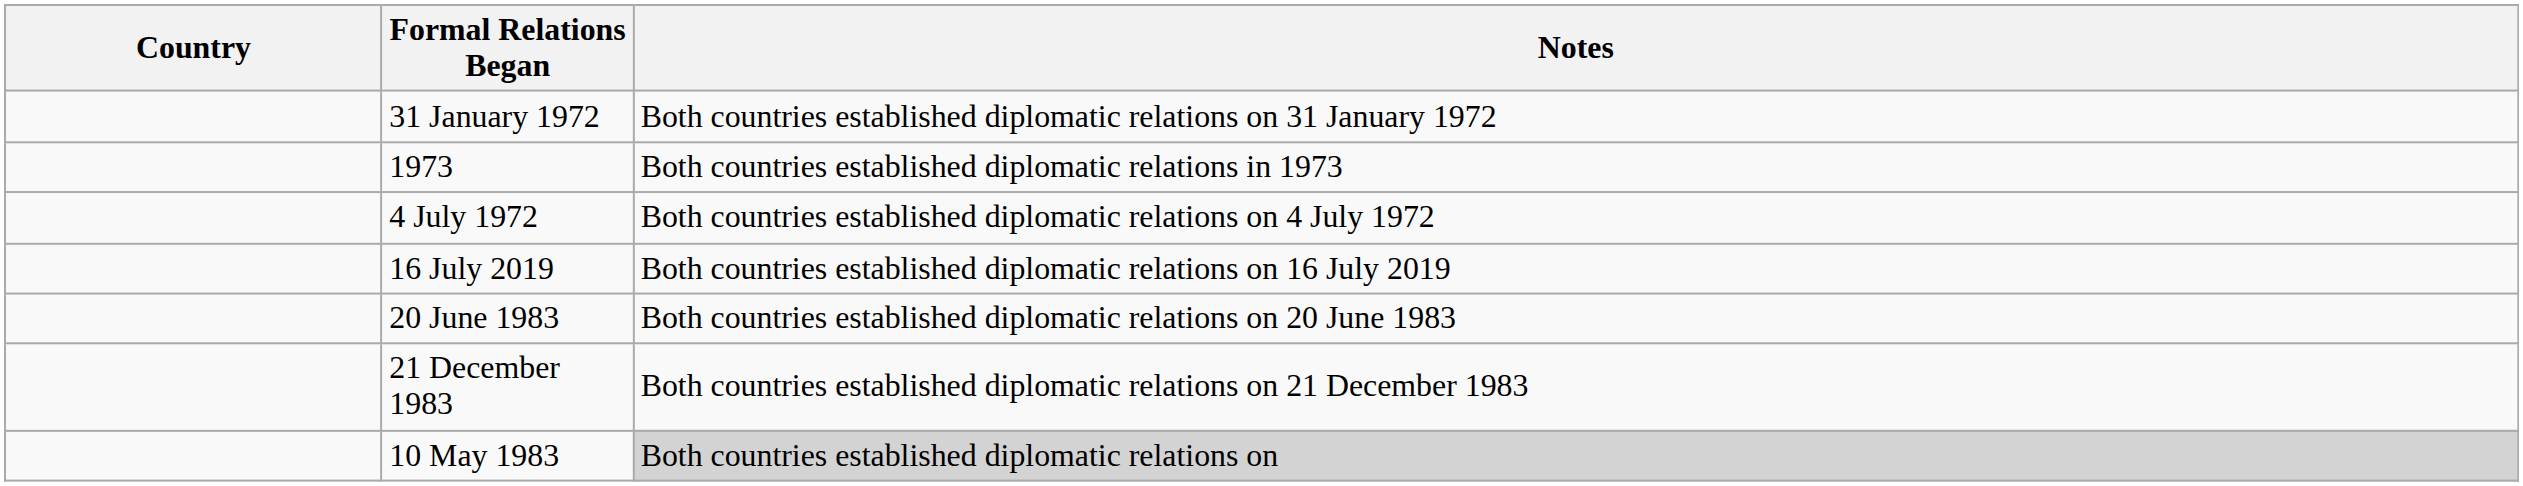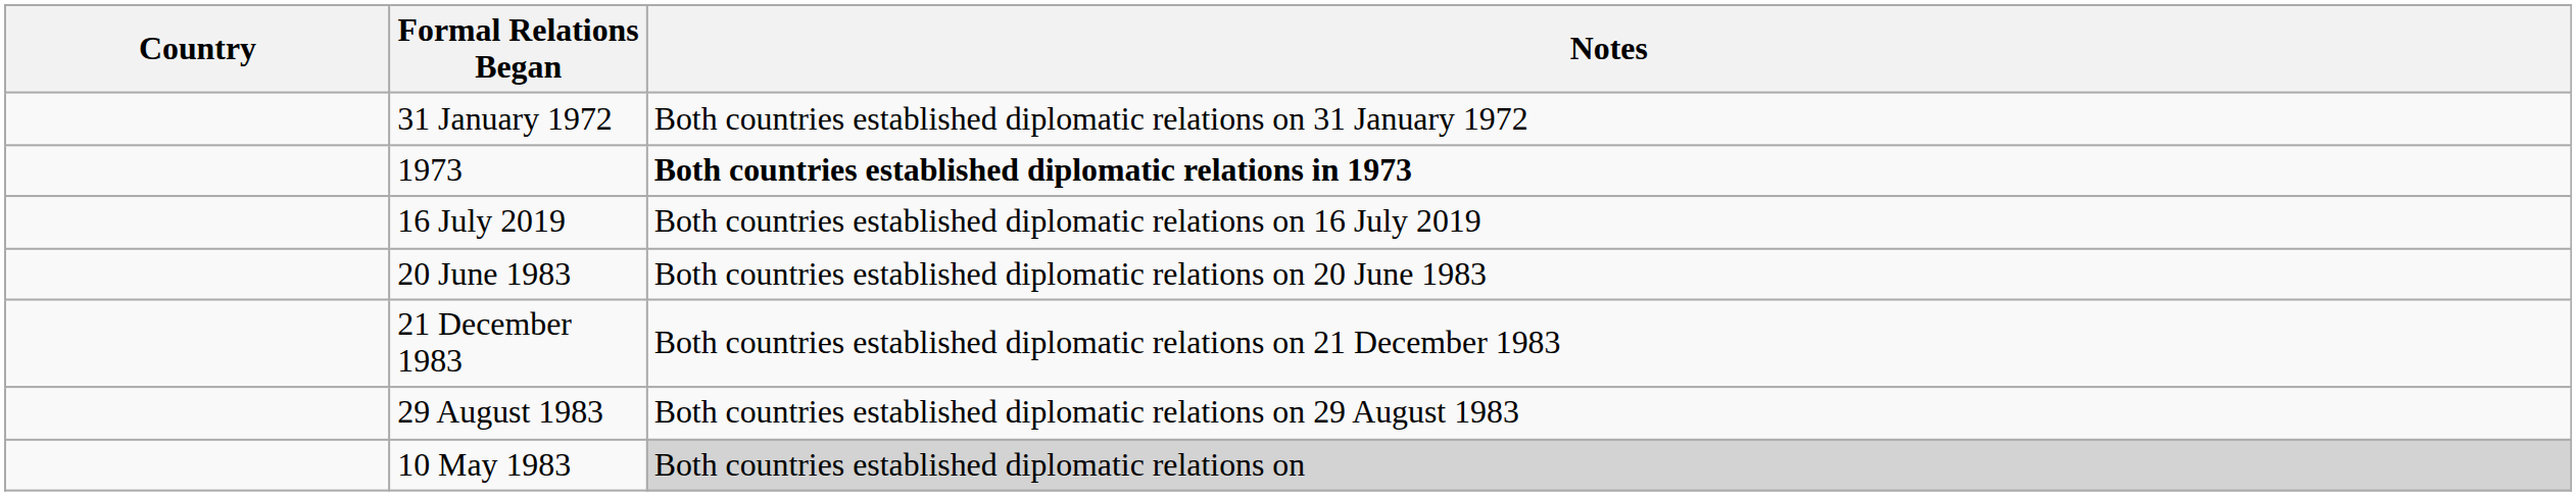1973 | Notes: normal -> bold
- row: 4 July 1972 | Both countries established diplomatic relations on 4 July 1972
+ row: 29 August 1983 | Both countries established diplomatic relations on 29 August 1983
